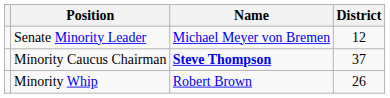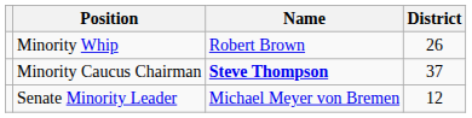rows swapped: Senate Minority Leader <-> Minority Whip
